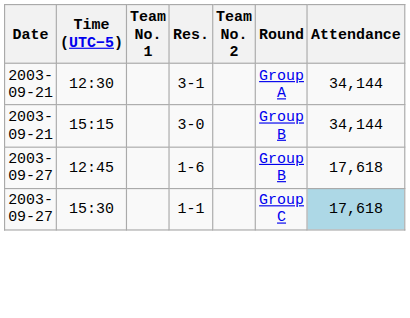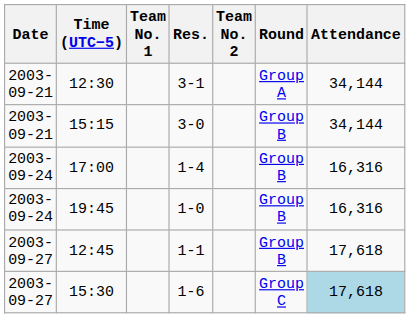+ row: 2003-09-24 | 17:00 | 1-4 | Group B | 16,316
+ row: 2003-09-24 | 19:45 | 1-0 | Group B | 16,316
12:45 | Res.: 1-6 -> 1-1
15:30 | Res.: 1-1 -> 1-6
